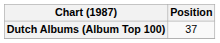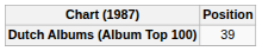Dutch Albums (Album Top 100) | Position: 37 -> 39
